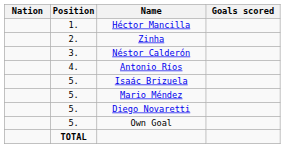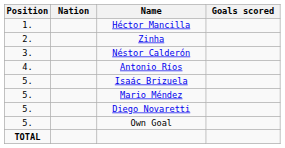columns swapped: Position <-> Nation
